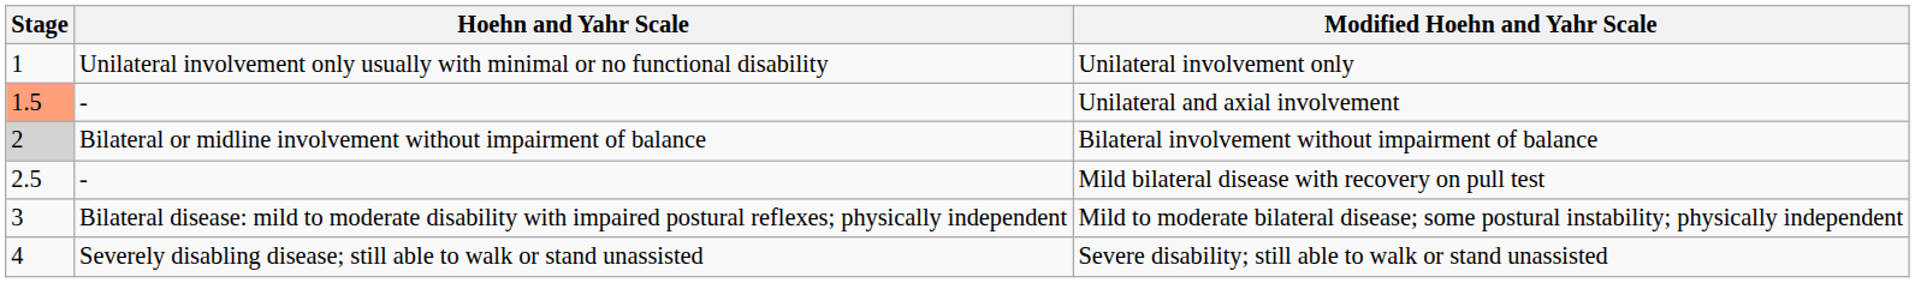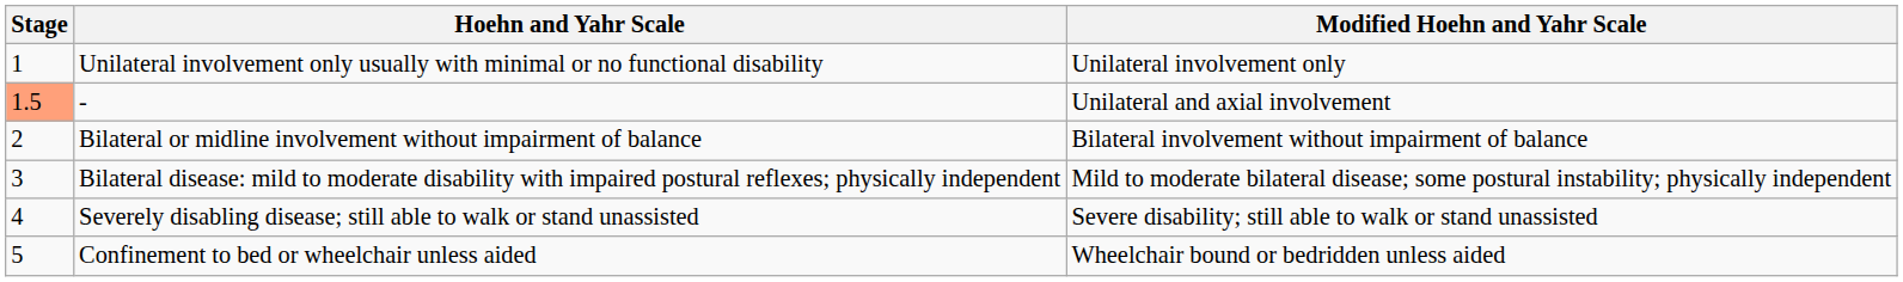Bilateral involvement without impairment of balance | Stage: lightgrey background -> no background
- row: 2.5 | - | Mild bilateral disease with recovery on pull test
+ row: 5 | Confinement to bed or wheelchair unless aided | Wheelchair bound or bedridden unless aided
